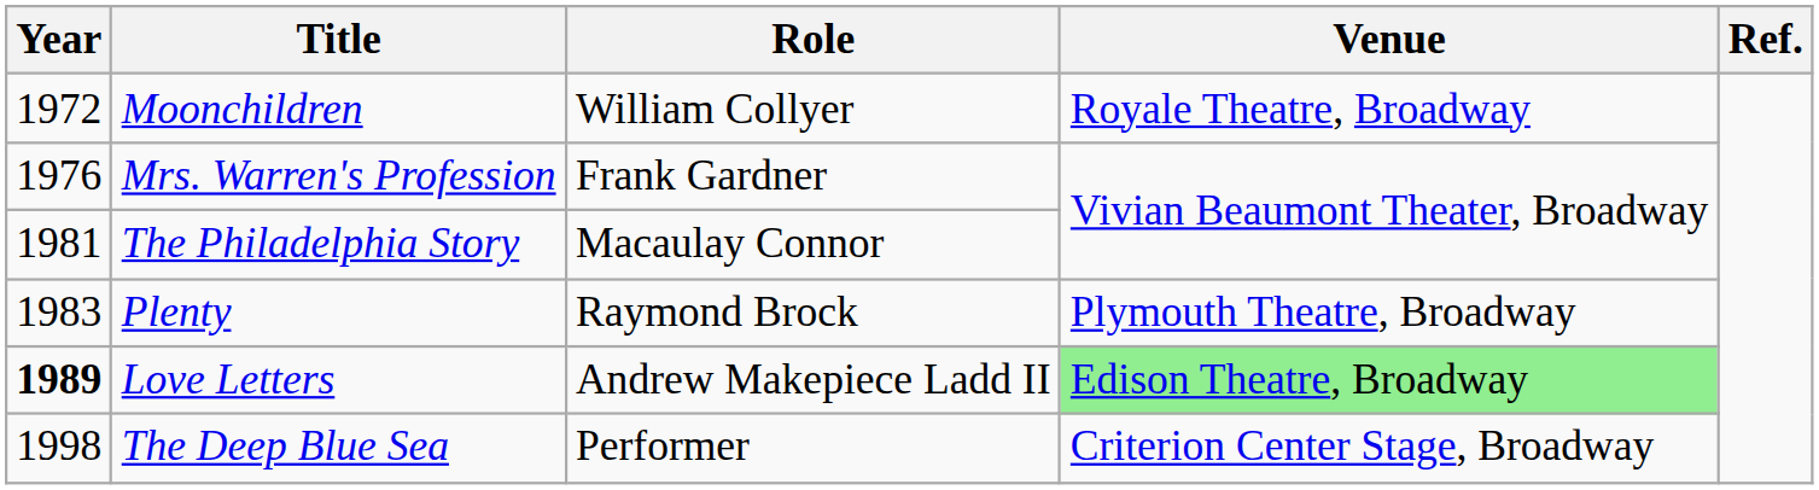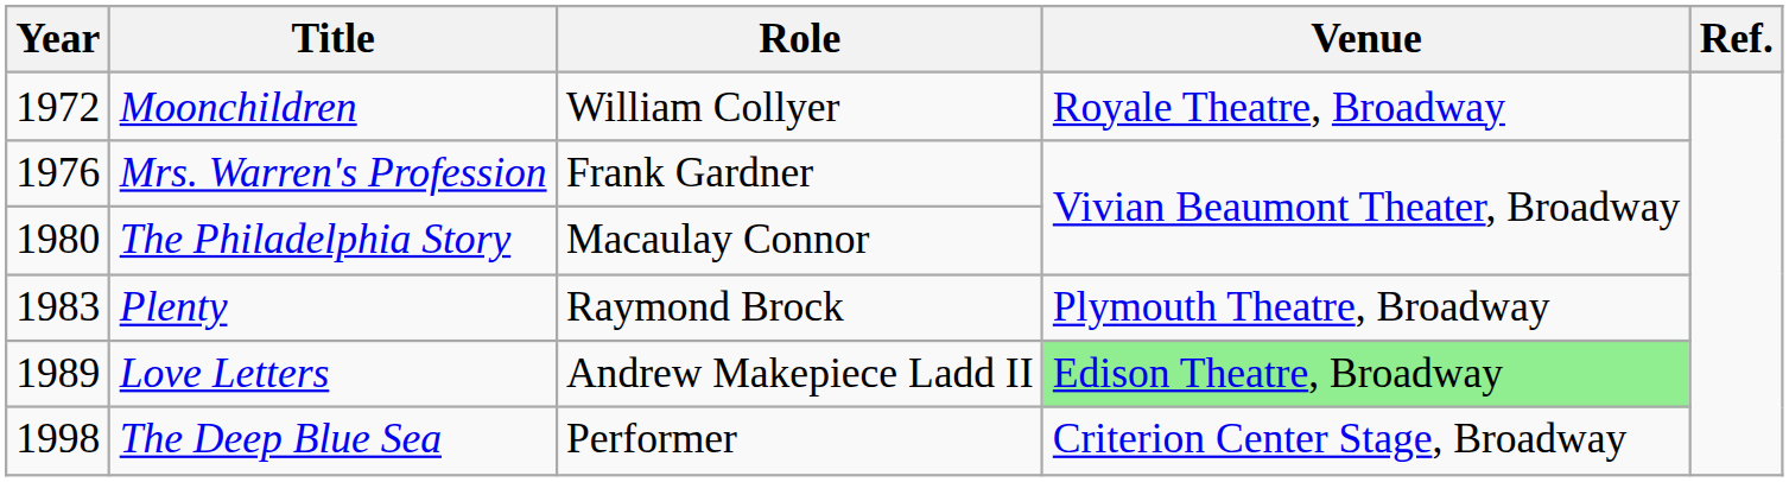The Philadelphia Story | Year: 1981 -> 1980
Love Letters | Year: bold -> normal
